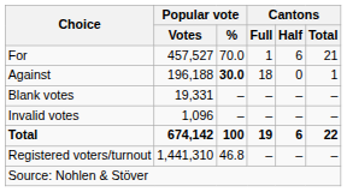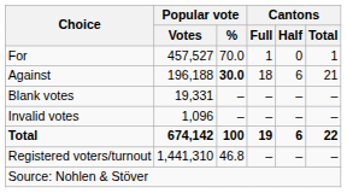For | Cantons / Half: 6 -> 0
For | Cantons / Total: 21 -> 1
Against | Cantons / Half: 0 -> 6
Against | Cantons / Total: 1 -> 21
